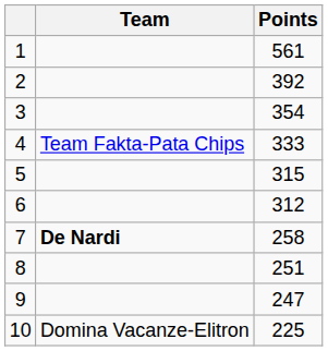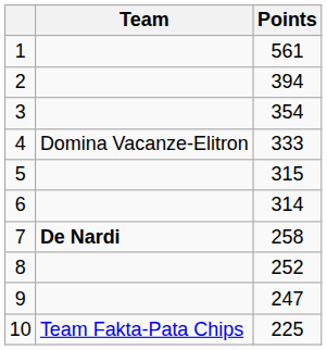2 | Points: 392 -> 394
4 | Team: Team Fakta-Pata Chips -> Domina Vacanze-Elitron
6 | Points: 312 -> 314
8 | Points: 251 -> 252
10 | Team: Domina Vacanze-Elitron -> Team Fakta-Pata Chips
